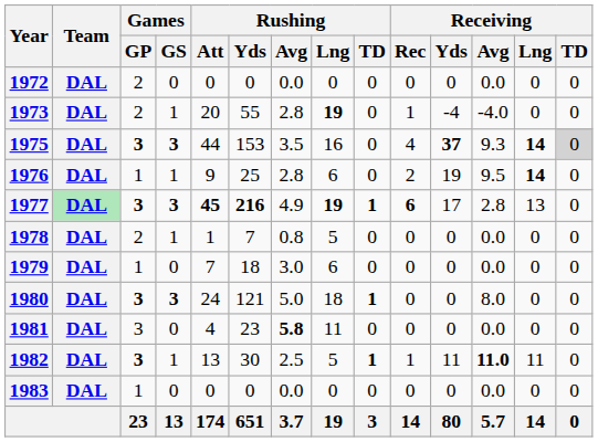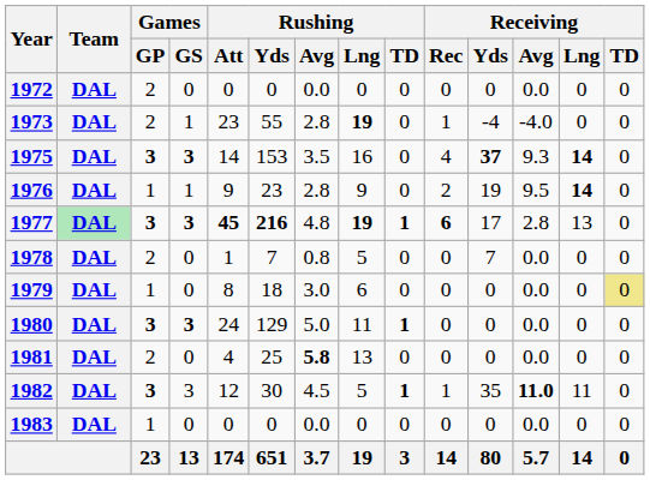1973 | Rushing / Att: 20 -> 23
1975 | Rushing / Att: 44 -> 14
1975 | Receiving / TD: lightgrey background -> no background
1976 | Rushing / Yds: 25 -> 23
1976 | Rushing / Lng: 6 -> 9
1977 | Rushing / Avg: 4.9 -> 4.8
1978 | Games / GS: 1 -> 0
1978 | Receiving / Yds: 0 -> 7
1979 | Rushing / Att: 7 -> 8
1979 | Receiving / TD: no background -> khaki background
1980 | Rushing / Yds: 121 -> 129
1980 | Rushing / Lng: 18 -> 11
1980 | Receiving / Avg: 8.0 -> 0.0
1981 | Games / GP: 3 -> 2
1981 | Rushing / Yds: 23 -> 25
1981 | Rushing / Lng: 11 -> 13
1982 | Games / GS: 1 -> 3
1982 | Rushing / Att: 13 -> 12
1982 | Rushing / Avg: 2.5 -> 4.5
1982 | Receiving / Yds: 11 -> 35
